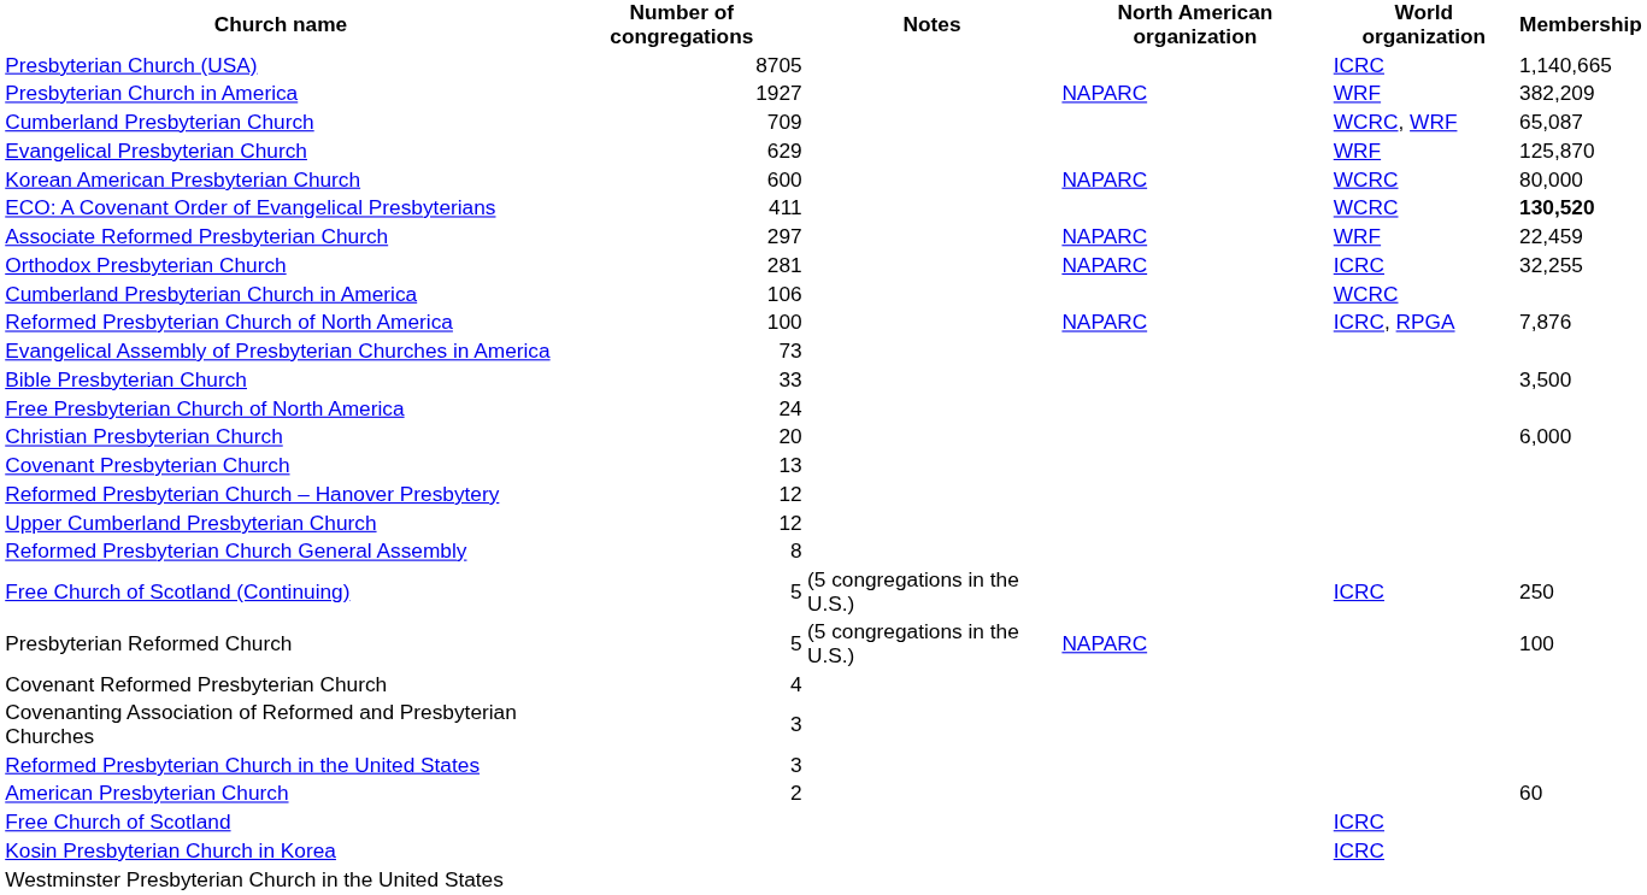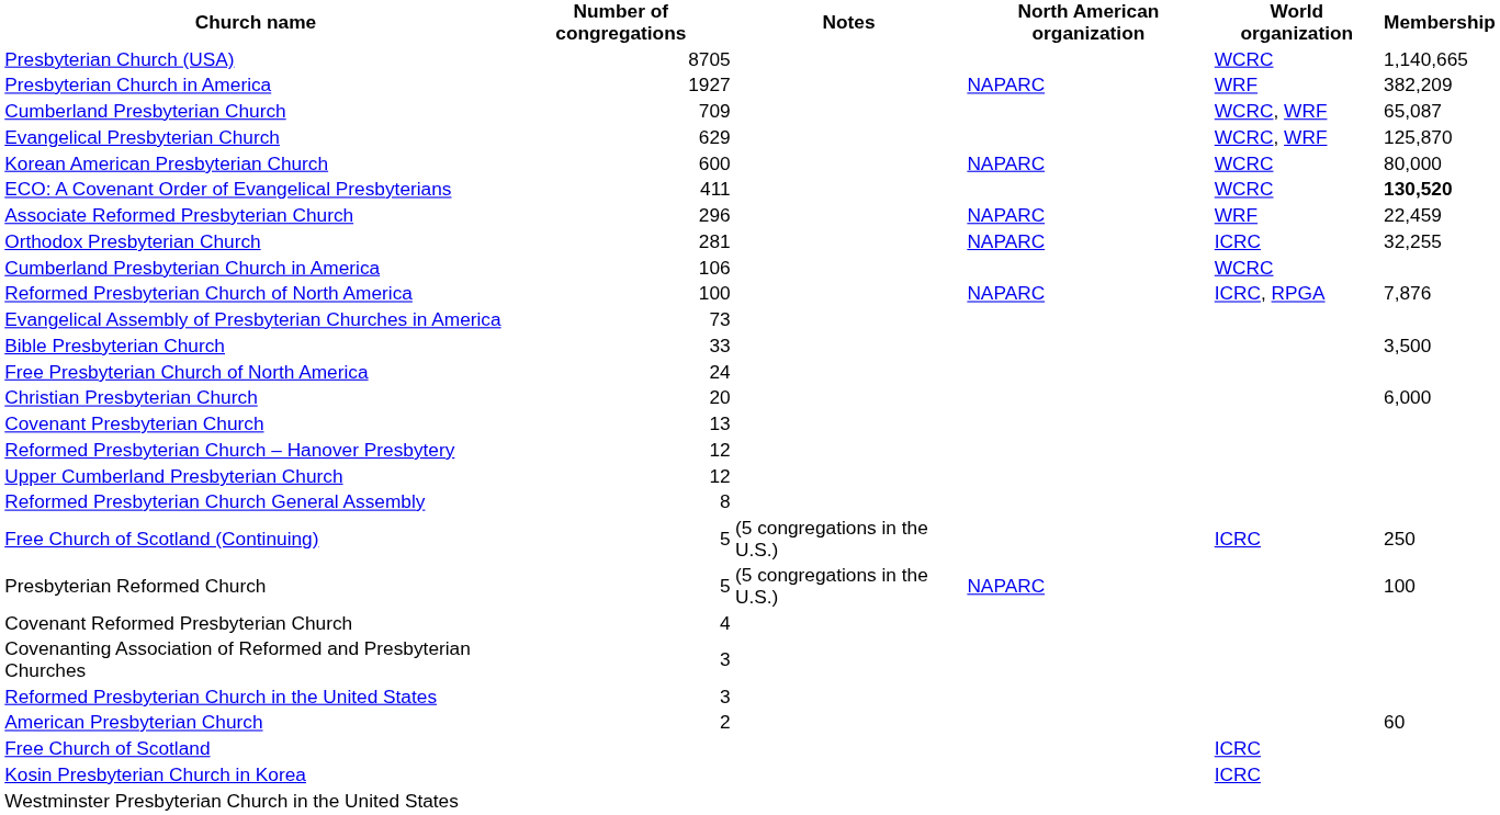Presbyterian Church (USA) | World organization: ICRC -> WCRC
Evangelical Presbyterian Church | World organization: WRF -> WCRC, WRF
Associate Reformed Presbyterian Church | Number of congregations: 297 -> 296
